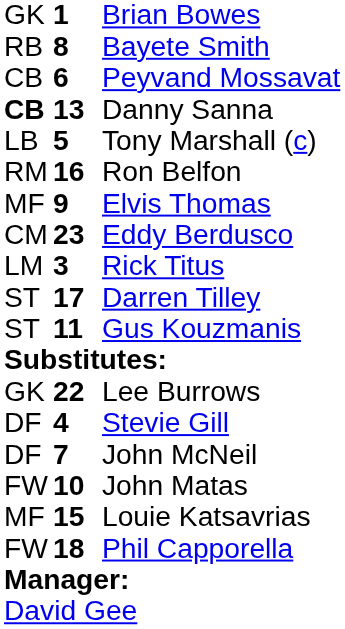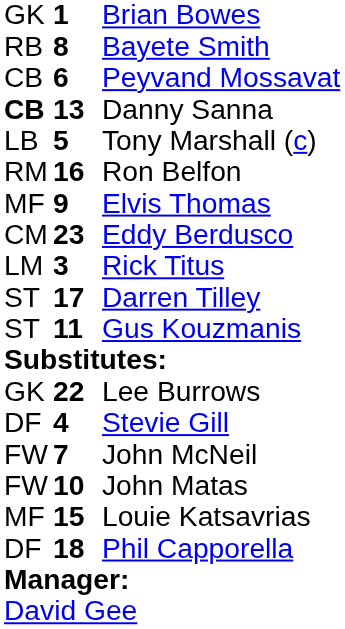John McNeil | column 1: DF -> FW
Phil Capporella | column 1: FW -> DF
